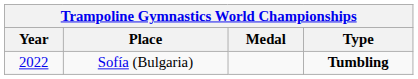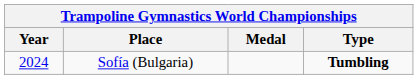Sofía (Bulgaria) | Year: 2022 -> 2024
